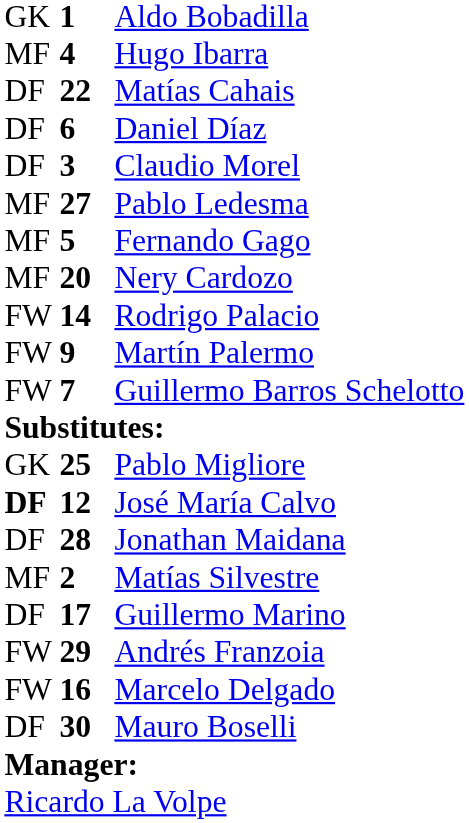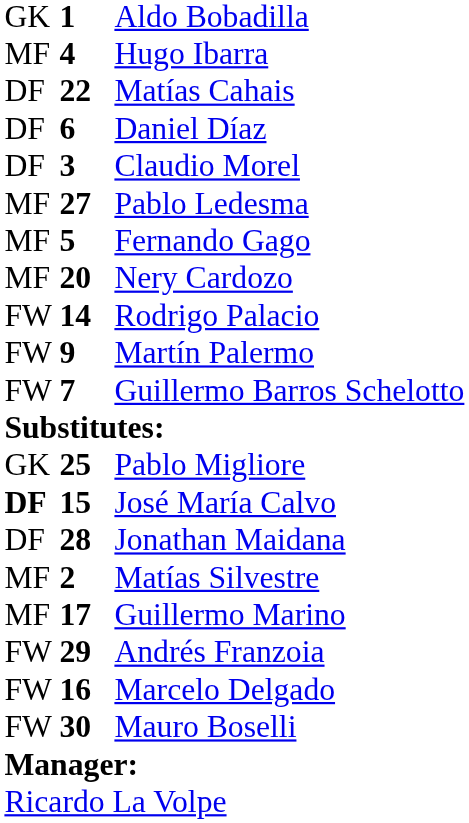José María Calvo | column 2: 12 -> 15
Guillermo Marino | column 1: DF -> MF
Mauro Boselli | column 1: DF -> FW
